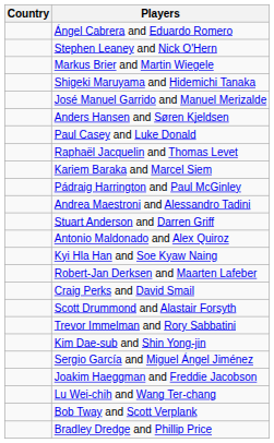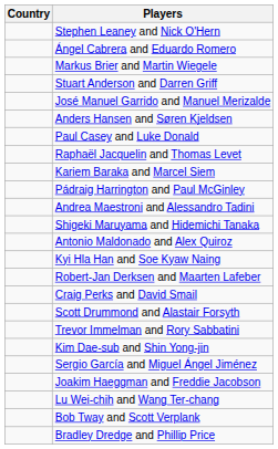rows swapped: Ángel Cabrera and Eduardo Romero <-> Stephen Leaney and Nick O'Hern
rows swapped: Stuart Anderson and Darren Griff <-> Shigeki Maruyama and Hidemichi Tanaka
